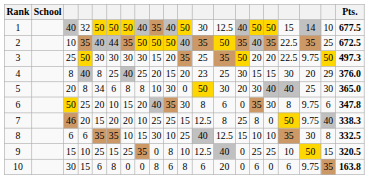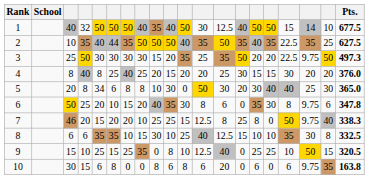2 | Pts.: 672.5 -> 627.5
4 | column 12: 23 -> 20
4 | column 19: 29 -> 20
